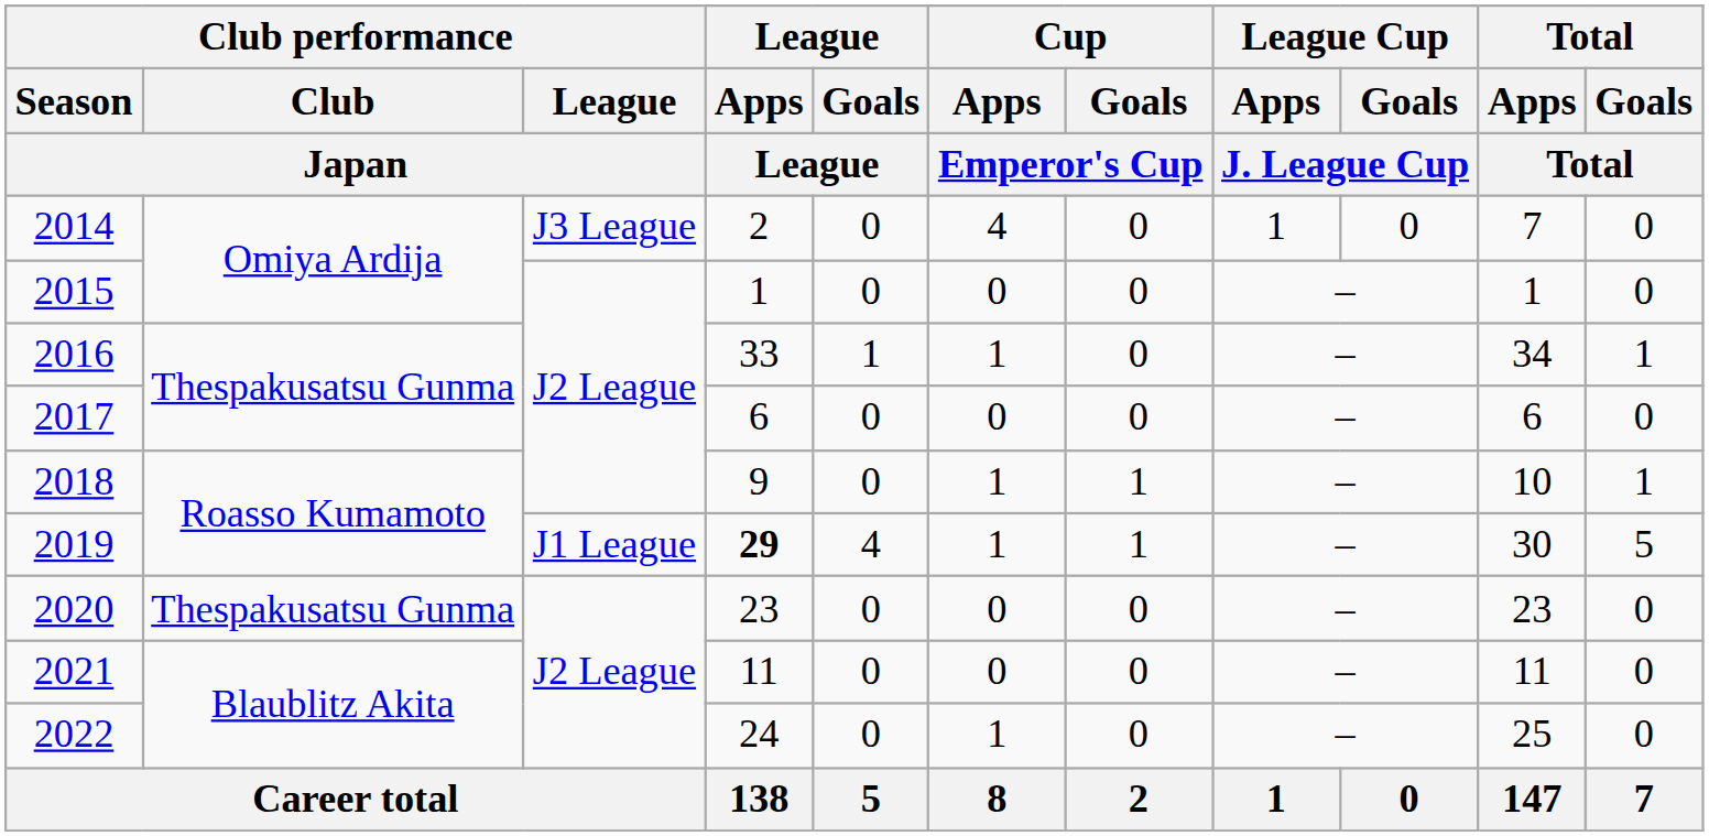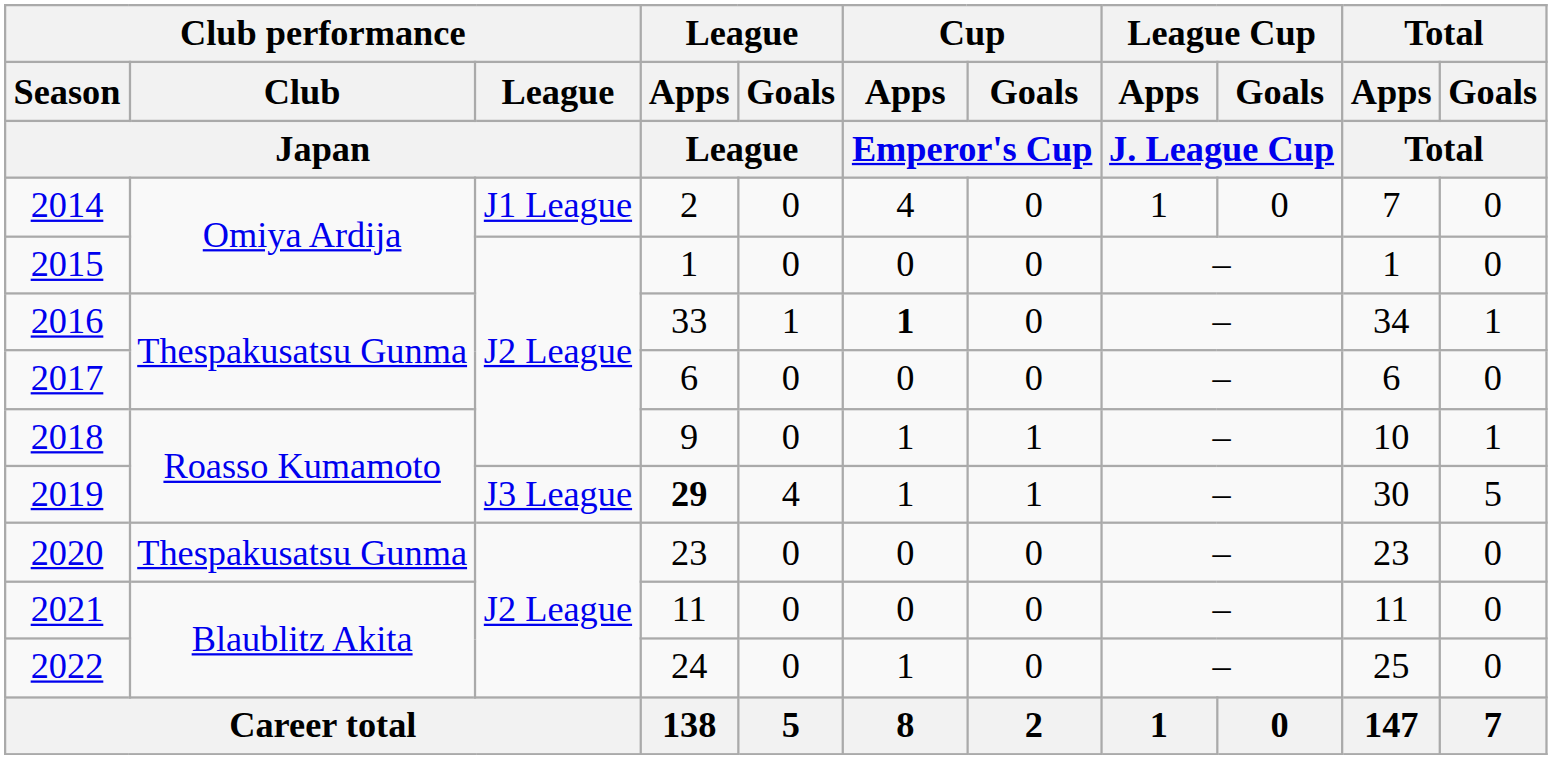2014 | Club performance / League / Japan: J3 League -> J1 League
2016 | Cup / Apps / Emperor's Cup: normal -> bold
2019 | Club performance / League / Japan: J1 League -> J3 League
